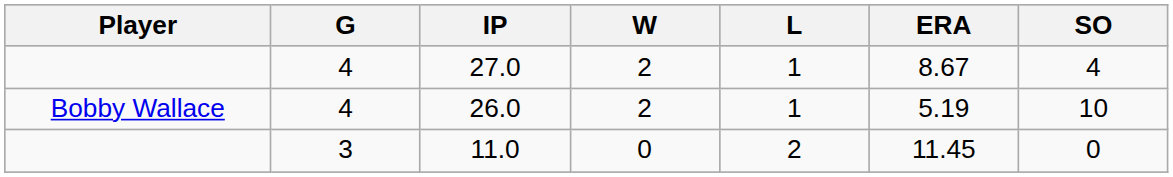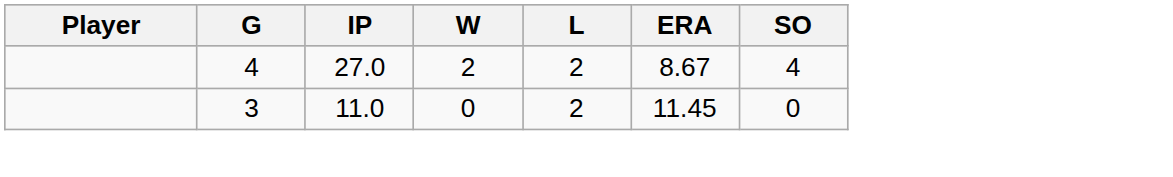27.0 | L: 1 -> 2
- row: Bobby Wallace | 4 | 26.0 | 2 | 1 | 5.19 | 10
